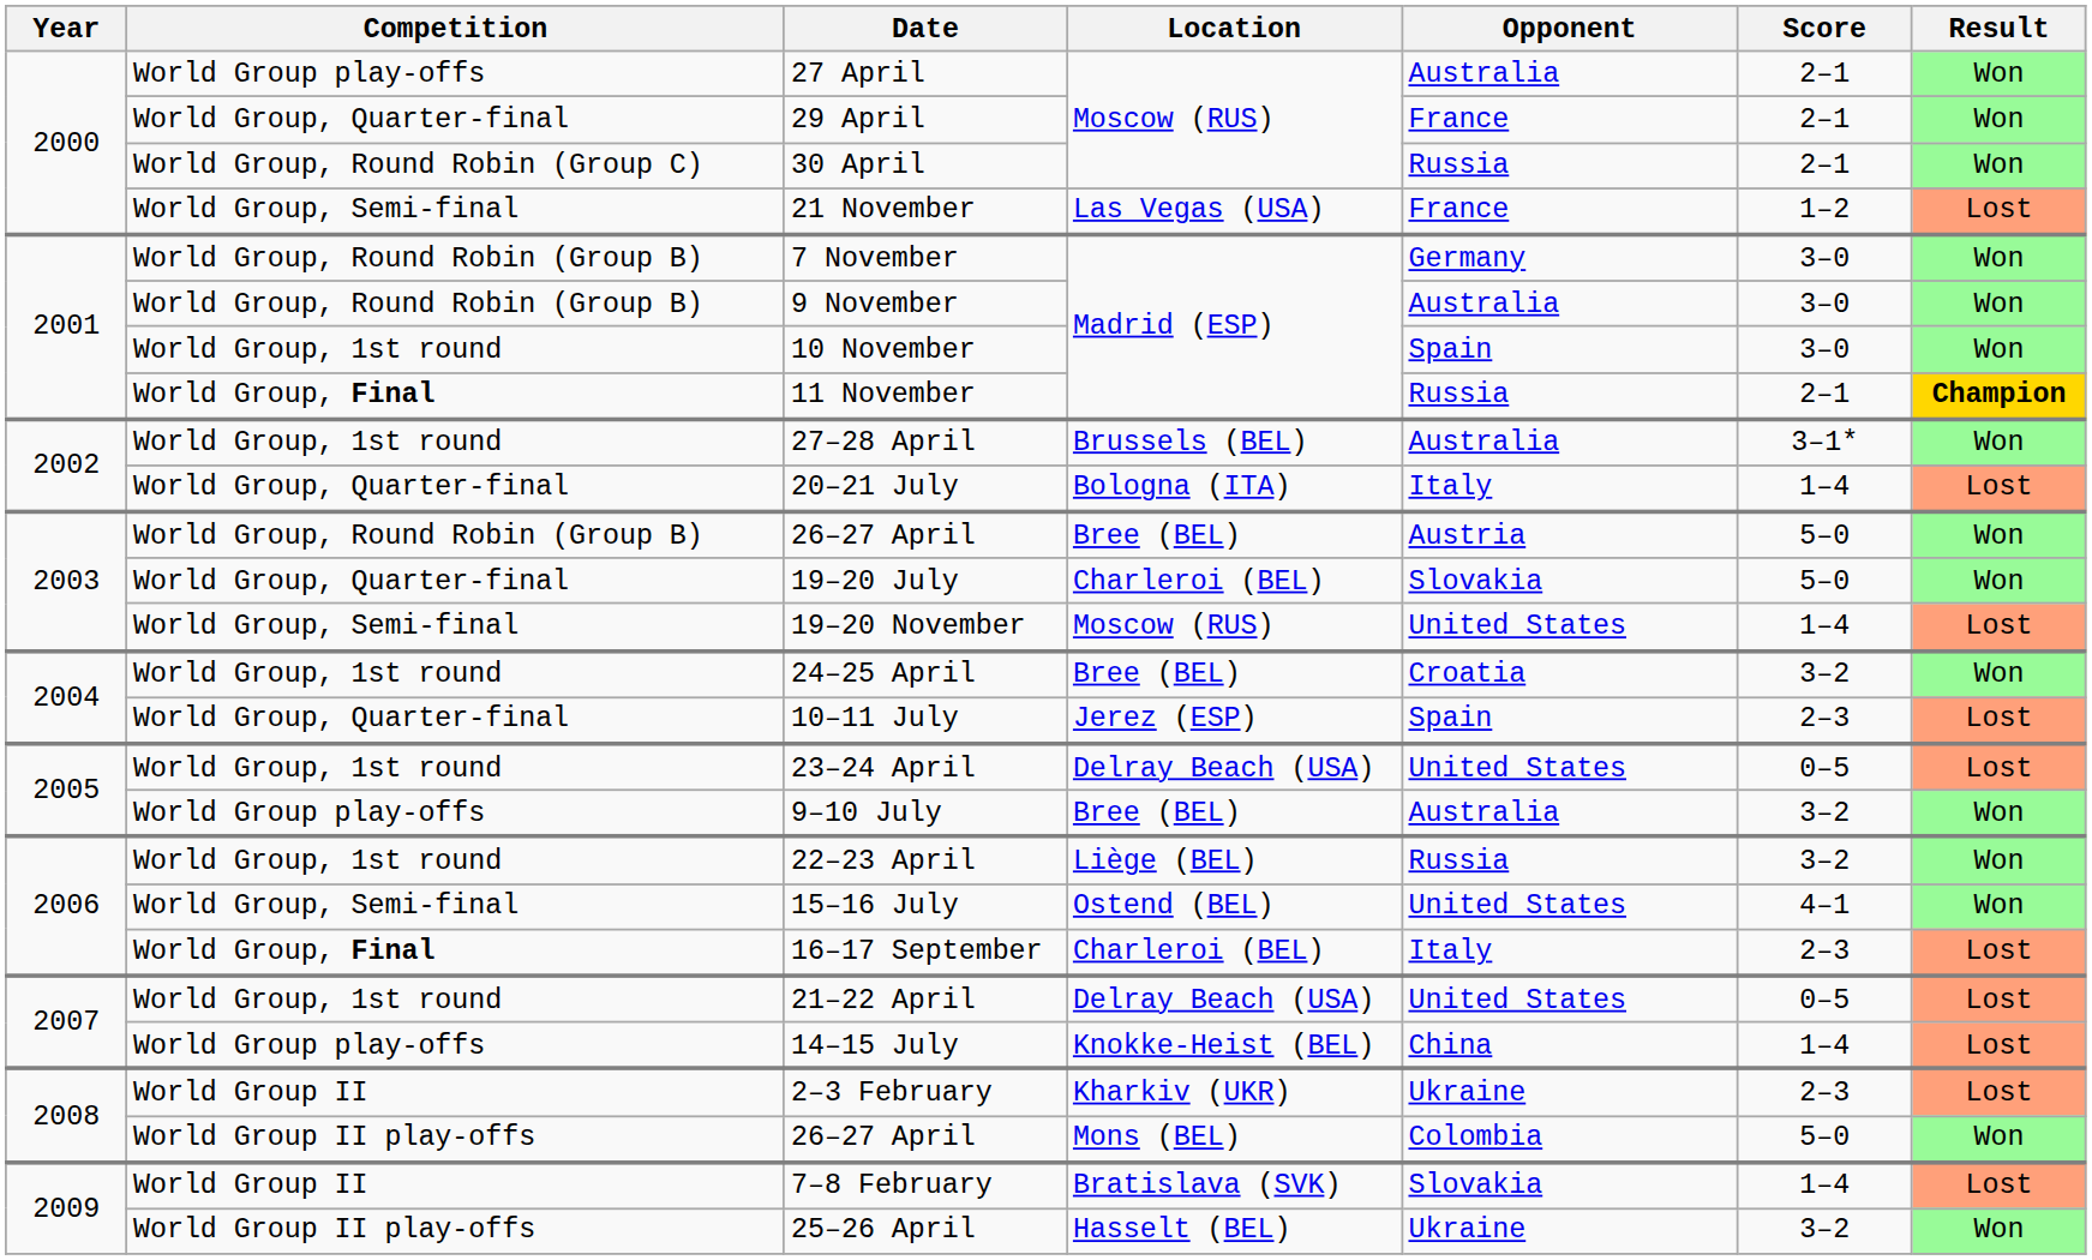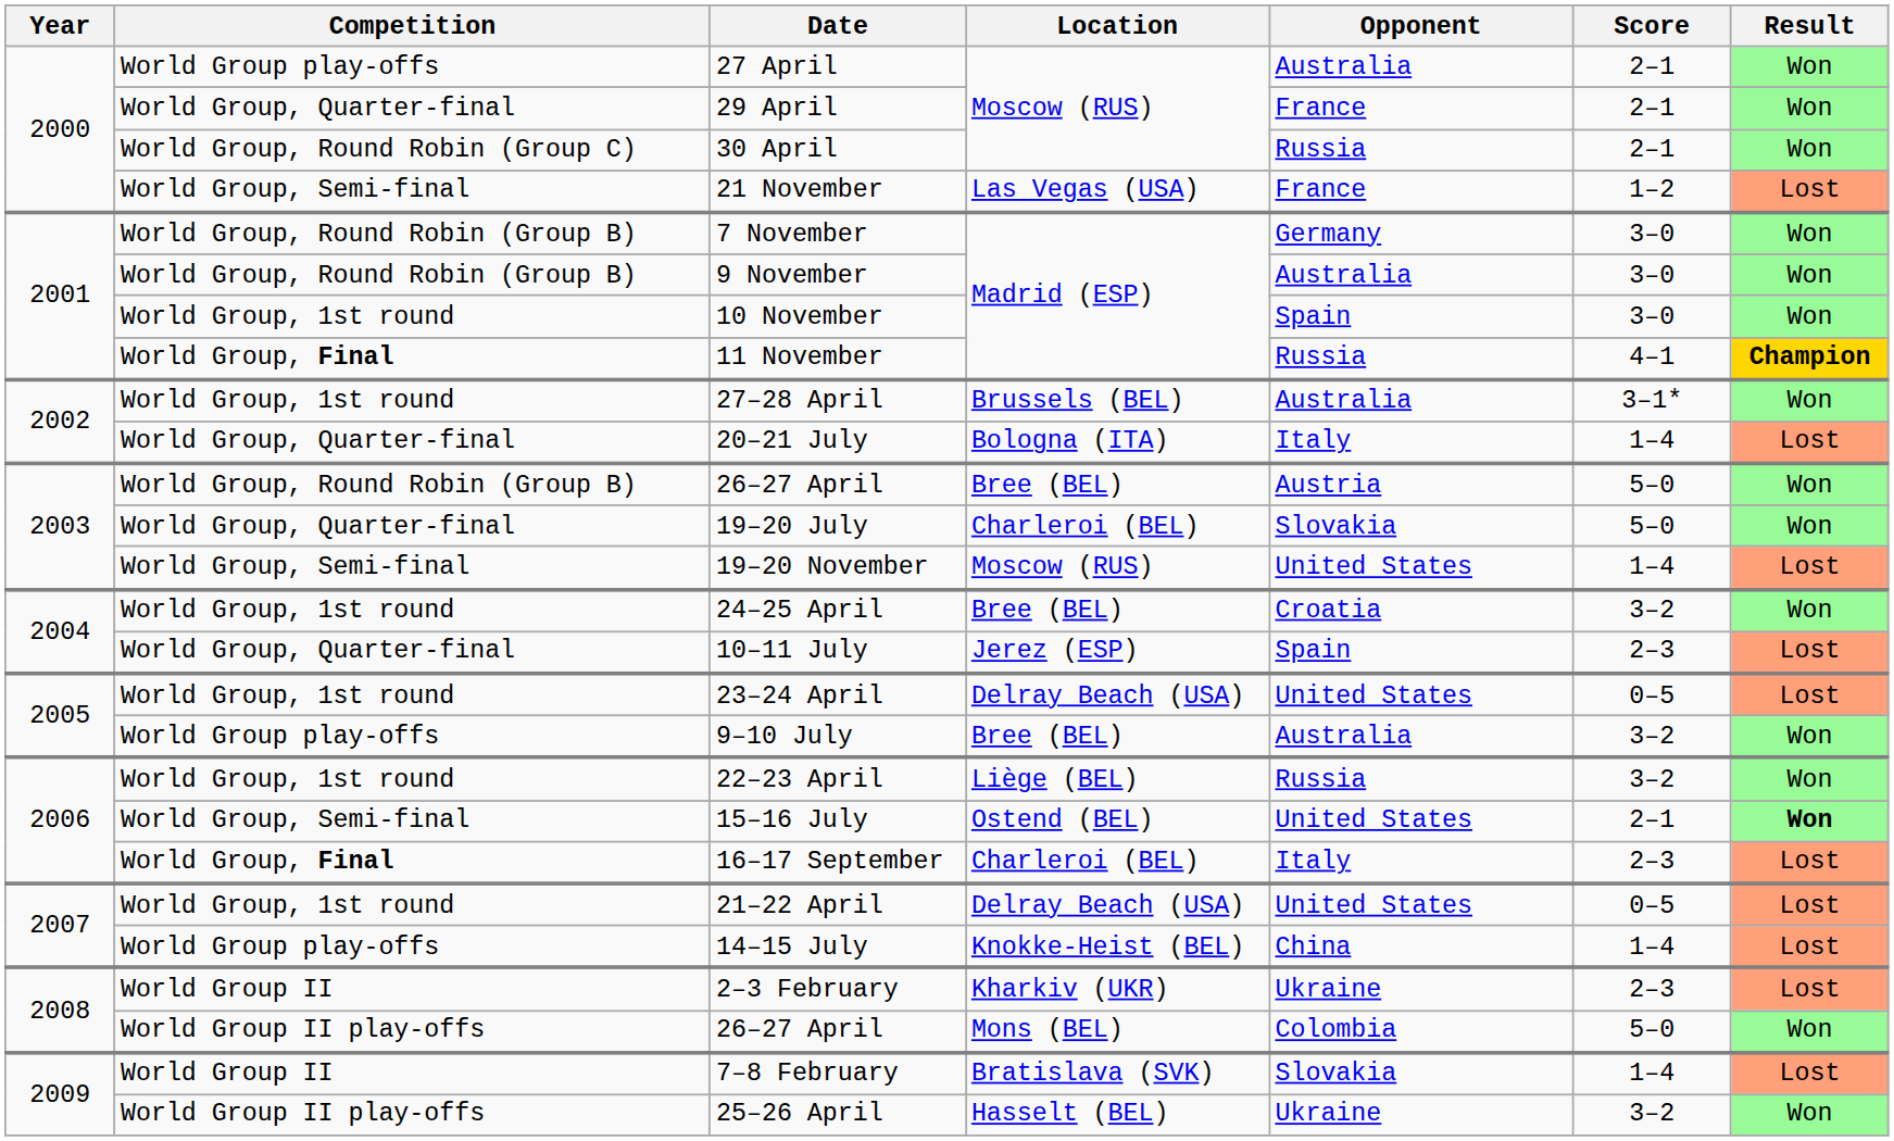11 November | Score: 2–1 -> 4–1
15–16 July | Score: 4–1 -> 2–1
15–16 July | Result: normal -> bold
